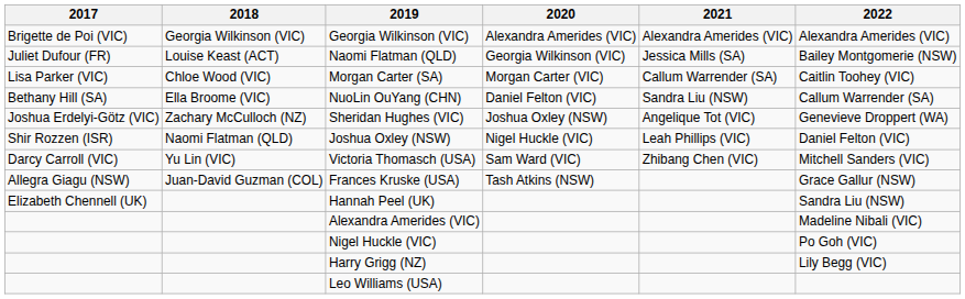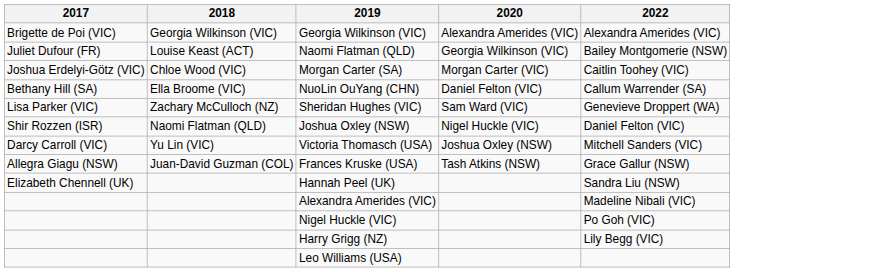- column: 2021 | Alexandra Amerides (VIC) | Jessica Mills (SA) | Callum Warrender (SA) | Sandra Liu (NSW) | Angelique Tot (VIC) | Leah Phillips (VIC) | Zhibang Chen (VIC)
Morgan Carter (SA) | 2017: Lisa Parker (VIC) -> Joshua Erdelyi-Götz (VIC)
Sheridan Hughes (VIC) | 2017: Joshua Erdelyi-Götz (VIC) -> Lisa Parker (VIC)
Sheridan Hughes (VIC) | 2020: Joshua Oxley (NSW) -> Sam Ward (VIC)
Victoria Thomasch (USA) | 2020: Sam Ward (VIC) -> Joshua Oxley (NSW)
